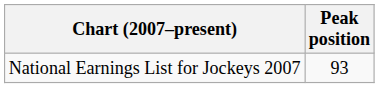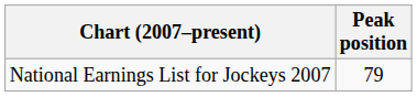National Earnings List for Jockeys 2007 | Peak position: 93 -> 79
